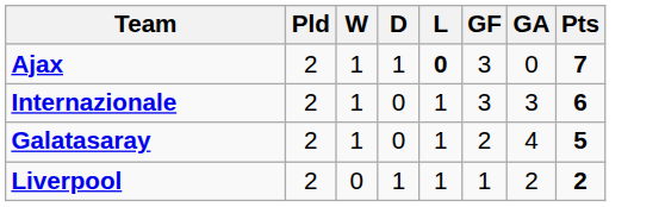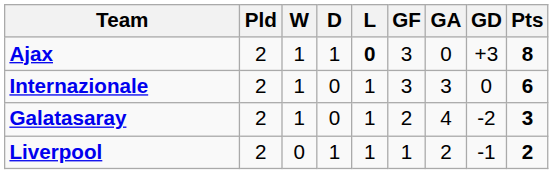+ column: GD | +3 | 0 | -2 | -1
Ajax | Pts: 7 -> 8
Galatasaray | Pts: 5 -> 3
